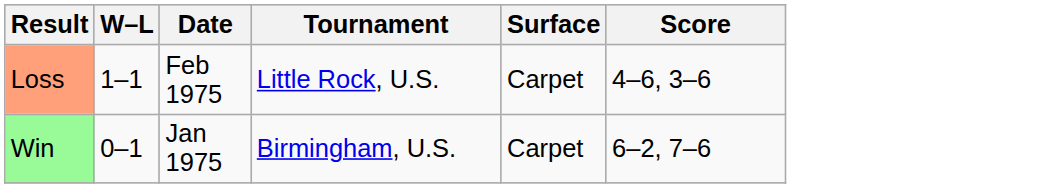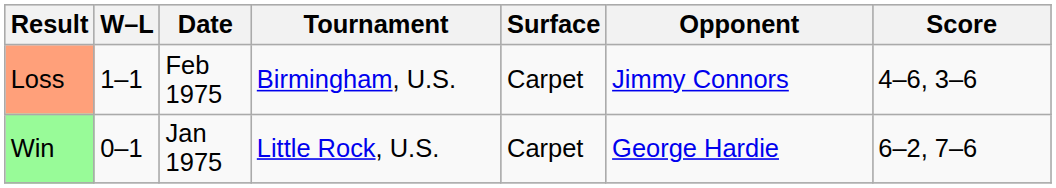+ column: Opponent | Jimmy Connors | George Hardie
Loss | Tournament: Little Rock, U.S. -> Birmingham, U.S.
Win | Tournament: Birmingham, U.S. -> Little Rock, U.S.
